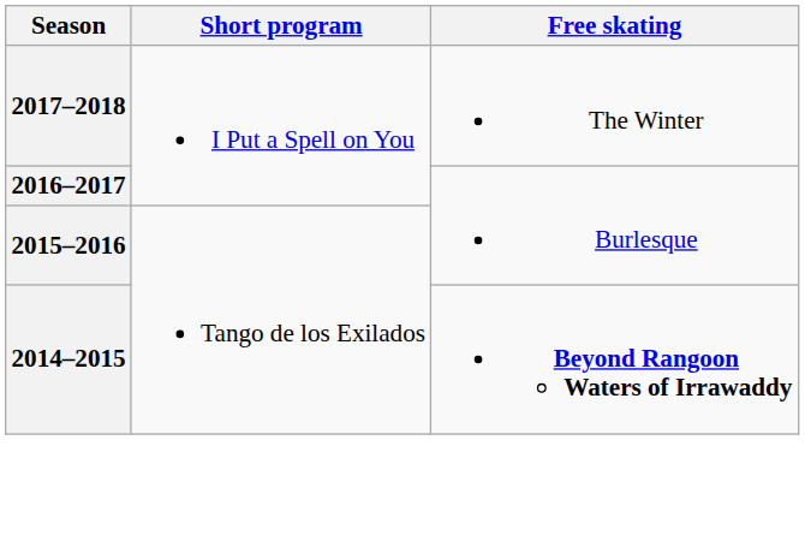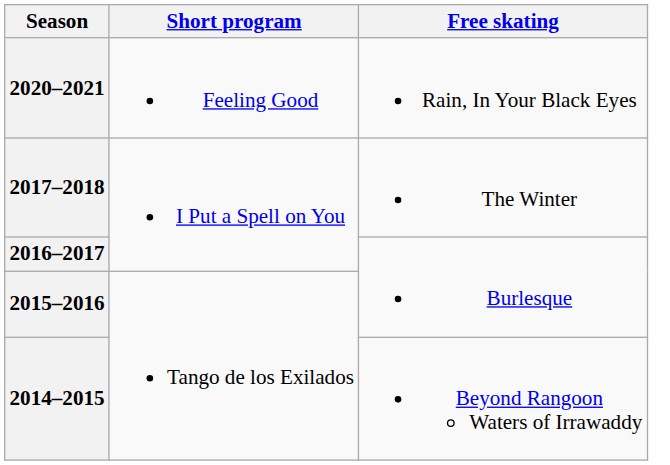+ row: 2020–2021 | Feeling Good | Rain, In Your Black Eyes
2014–2015 | Free skating: bold -> normal
